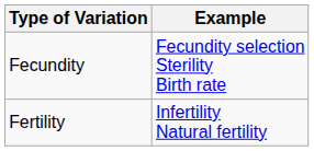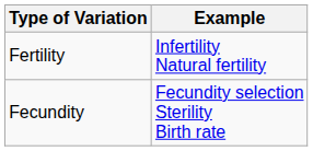rows swapped: Fertility <-> Fecundity
